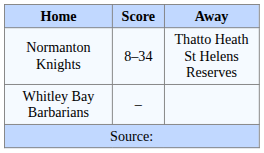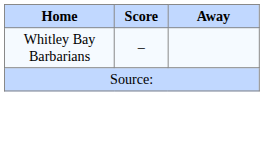- row: Normanton Knights | 8–34 | Thatto Heath St Helens Reserves
